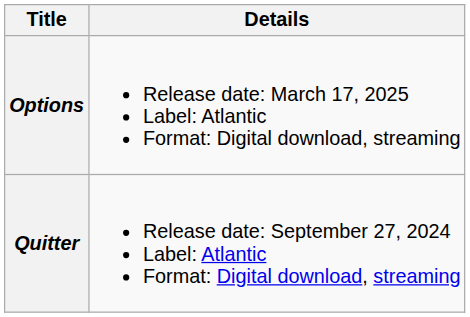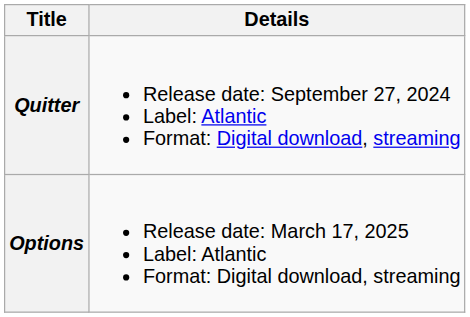rows swapped: Quitter <-> Options
